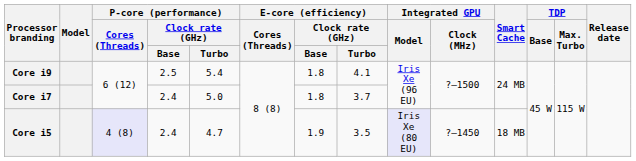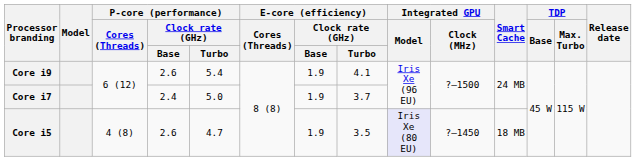Core i9 | P-core (performance) / Clock rate (GHz) / Base: 2.5 -> 2.6
Core i9 | E-core (efficiency) / Clock rate (GHz) / Base: 1.8 -> 1.9
Core i7 | E-core (efficiency) / Clock rate (GHz) / Base: 1.8 -> 1.9
Core i5 | P-core (performance) / Cores (Threads): lavender background -> no background
Core i5 | P-core (performance) / Clock rate (GHz) / Base: 2.4 -> 2.6
